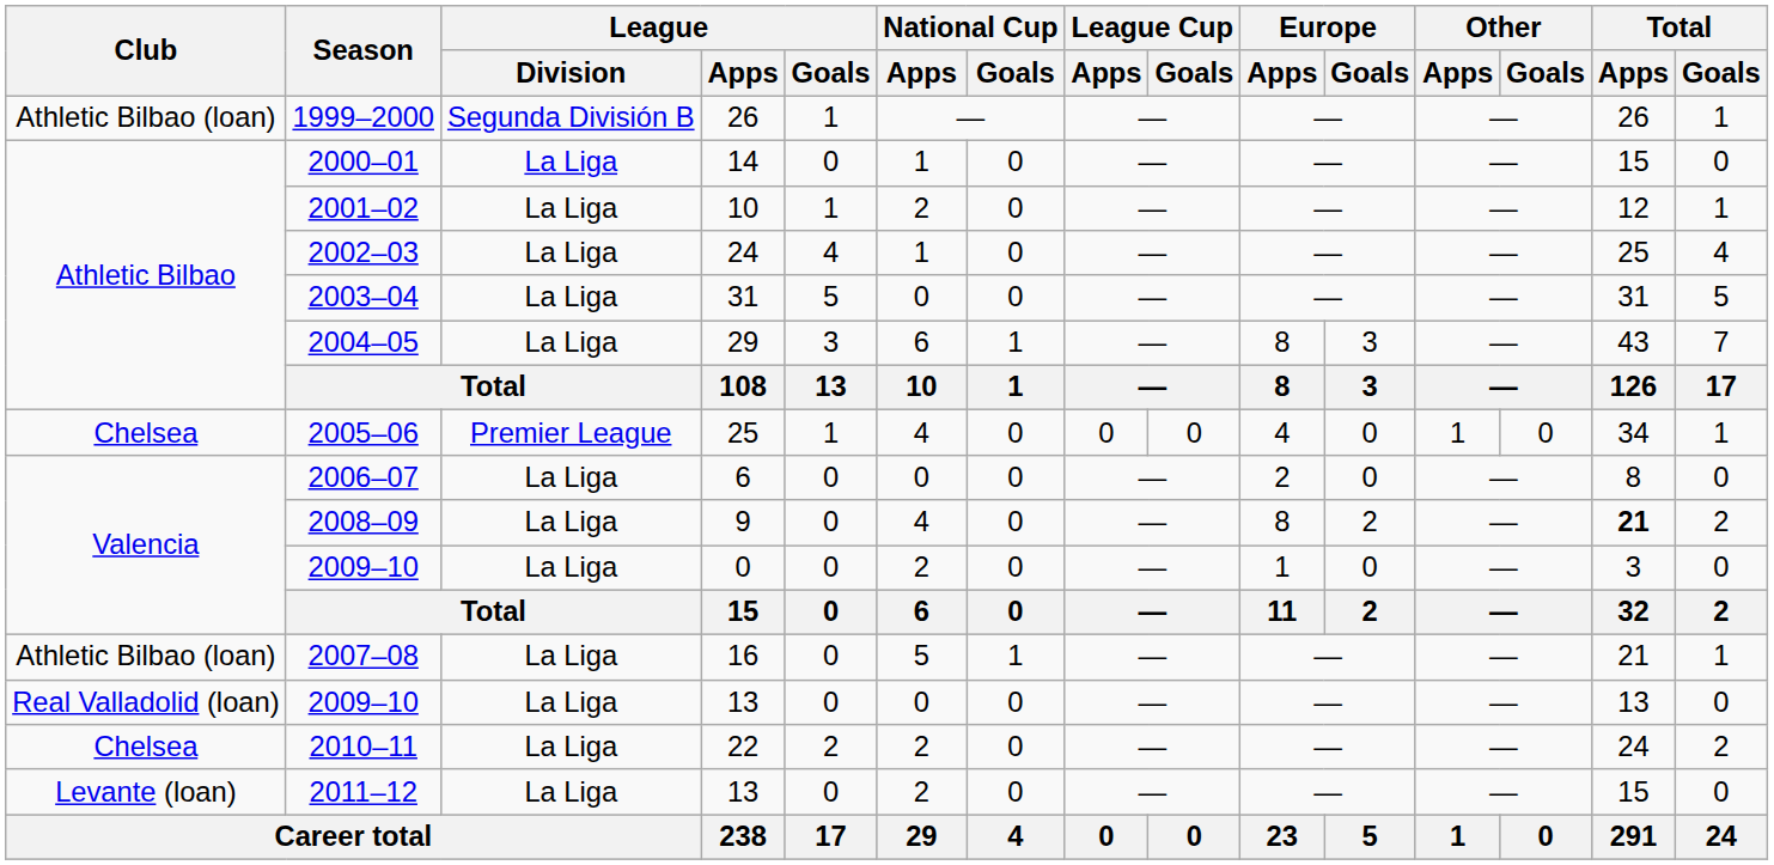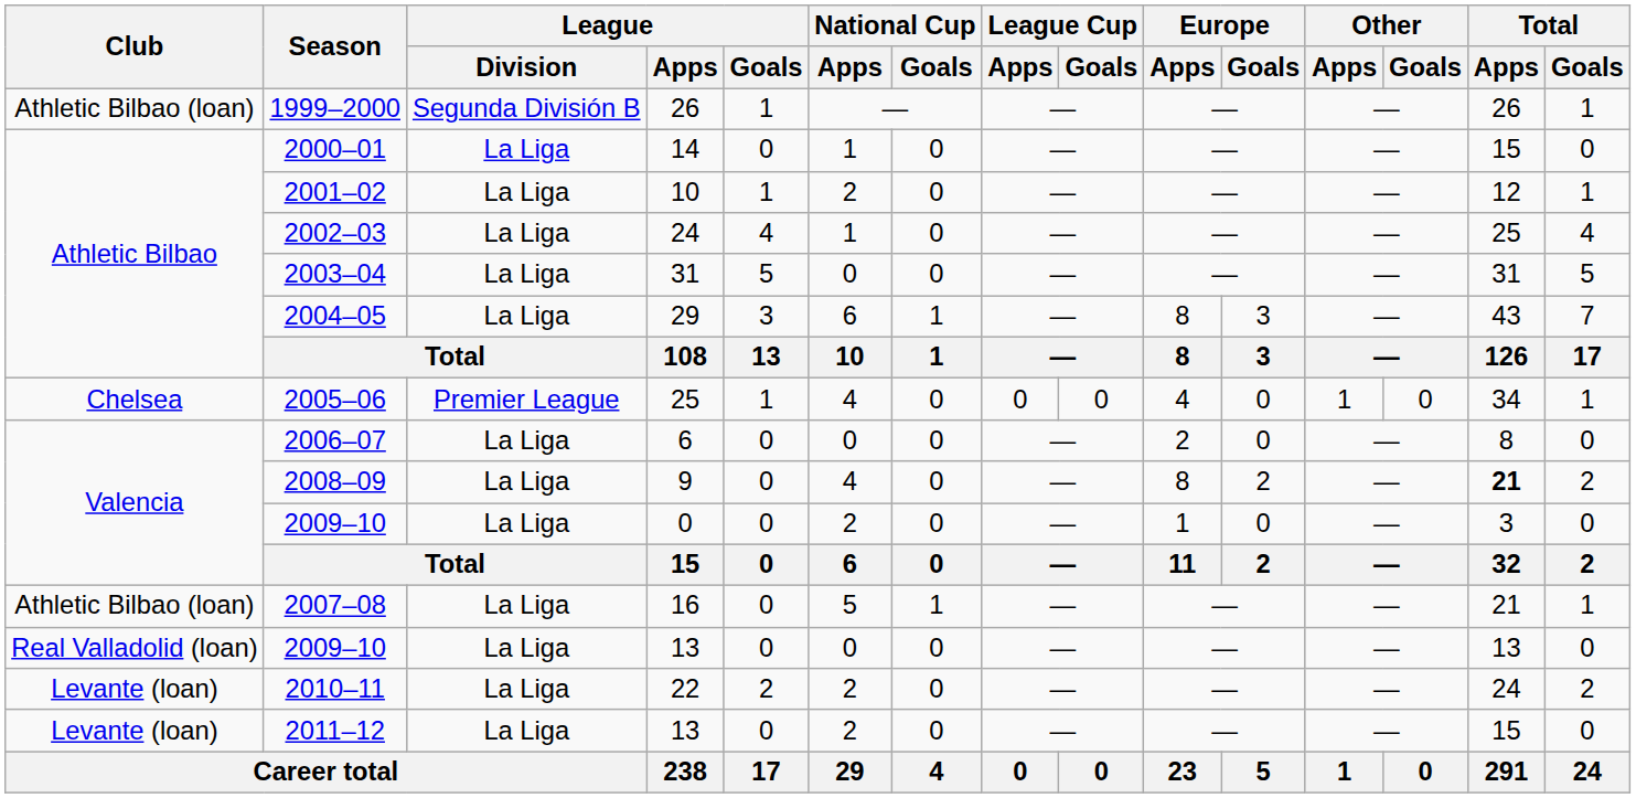2010–11 | Club: Chelsea -> Levante (loan)
